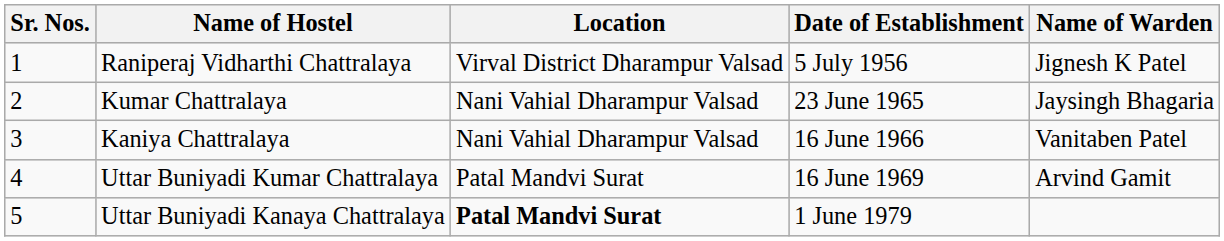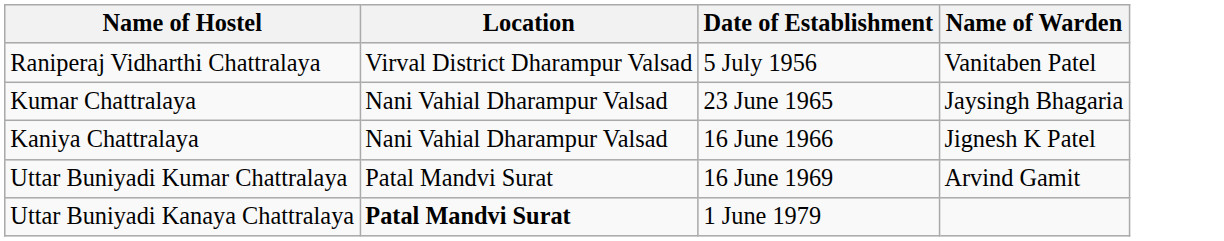- column: Sr. Nos. | 1 | 2 | 3 | 4 | 5
Raniperaj Vidharthi Chattralaya | Name of Warden: Jignesh K Patel -> Vanitaben Patel
Kaniya Chattralaya | Name of Warden: Vanitaben Patel -> Jignesh K Patel
